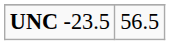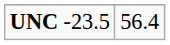UNC -23.5 | column 2: 56.5 -> 56.4
